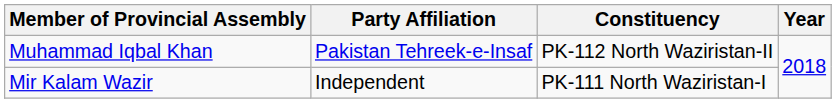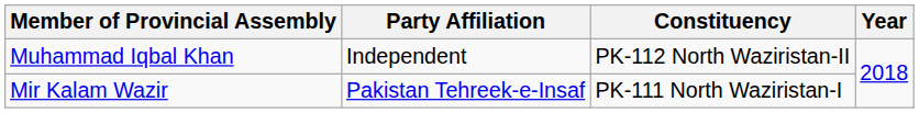Muhammad Iqbal Khan | Party Affiliation: Pakistan Tehreek-e-Insaf -> Independent
Mir Kalam Wazir | Party Affiliation: Independent -> Pakistan Tehreek-e-Insaf
